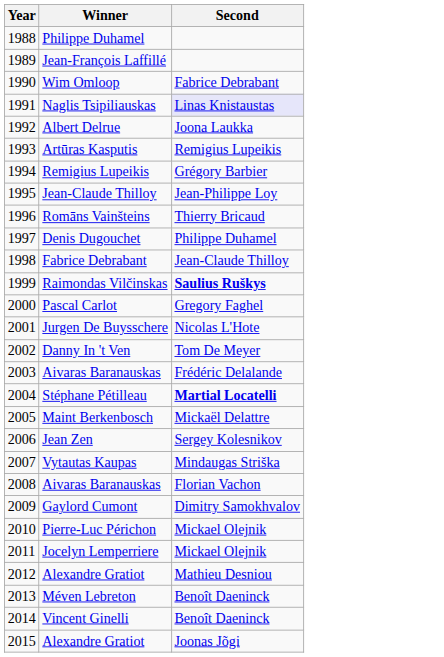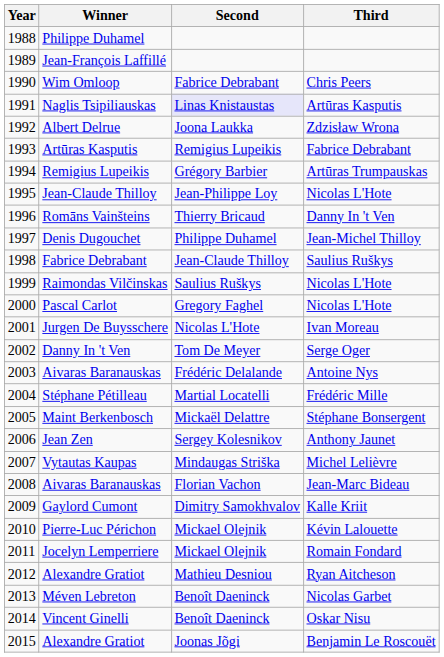+ column: Third | Chris Peers | Artūras Kasputis | Zdzisław Wrona | Fabrice Debrabant | Artūras Trumpauskas | Nicolas L'Hote | Danny In 't Ven | Jean-Michel Thilloy | Saulius Ruškys | Nicolas L'Hote | Nicolas L'Hote | Ivan Moreau | Serge Oger | Antoine Nys | Frédéric Mille | Stéphane Bonsergent | Anthony Jaunet | Michel Lelièvre | Jean-Marc Bideau | Kalle Kriit | Kévin Lalouette | Romain Fondard | Ryan Aitcheson | Nicolas Garbet | Oskar Nisu | Benjamin Le Roscouët
Raimondas Vilčinskas | Second: bold -> normal
Stéphane Pétilleau | Second: bold -> normal
